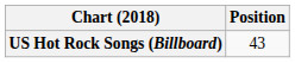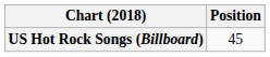US Hot Rock Songs (Billboard) | Position: 43 -> 45
